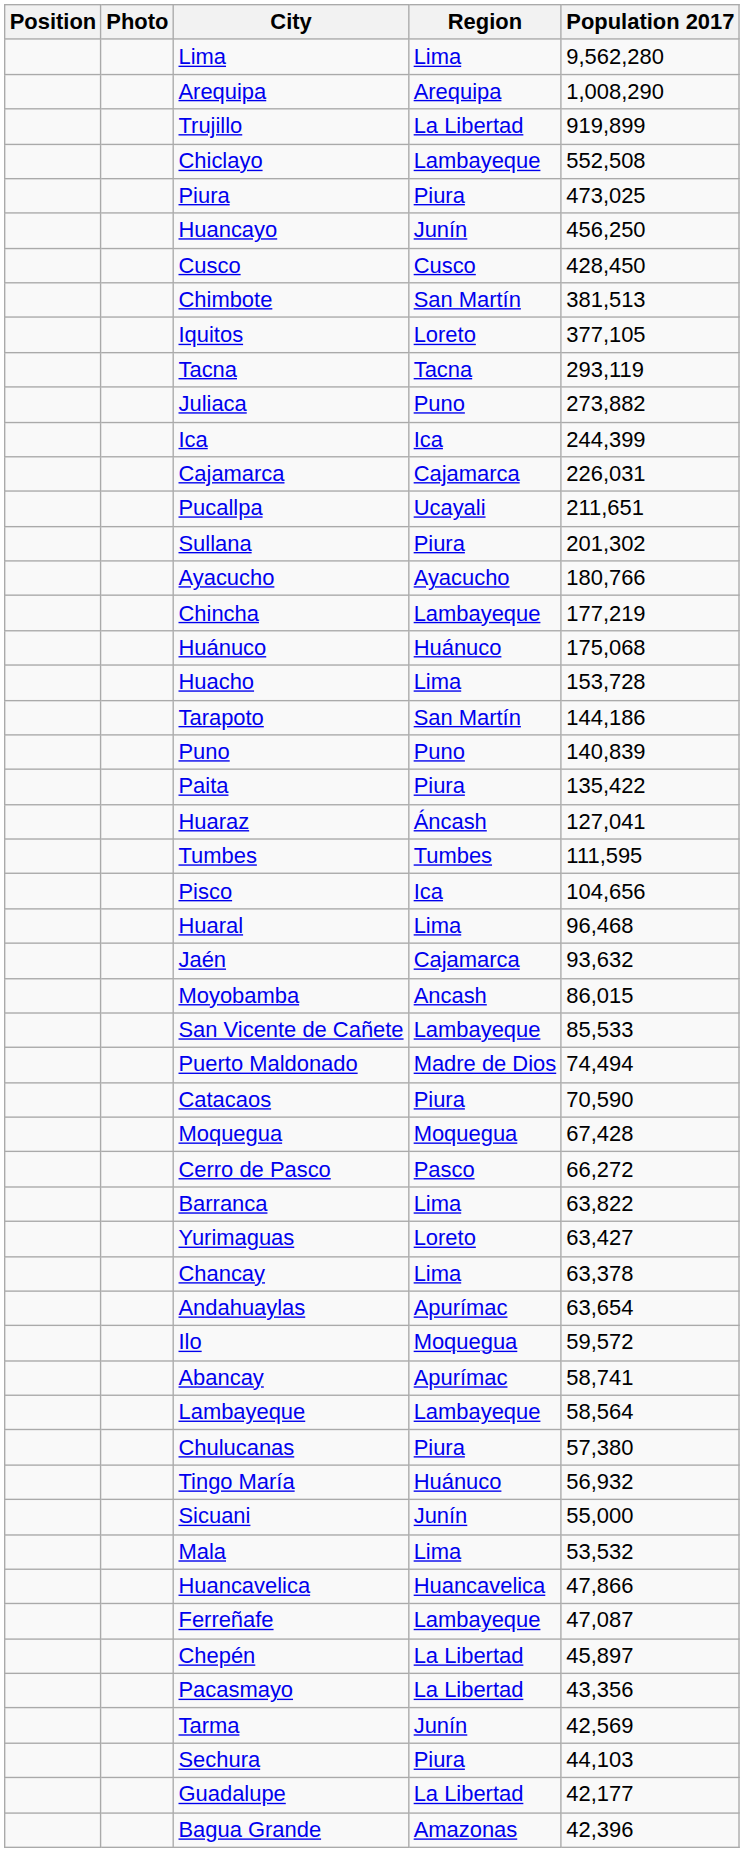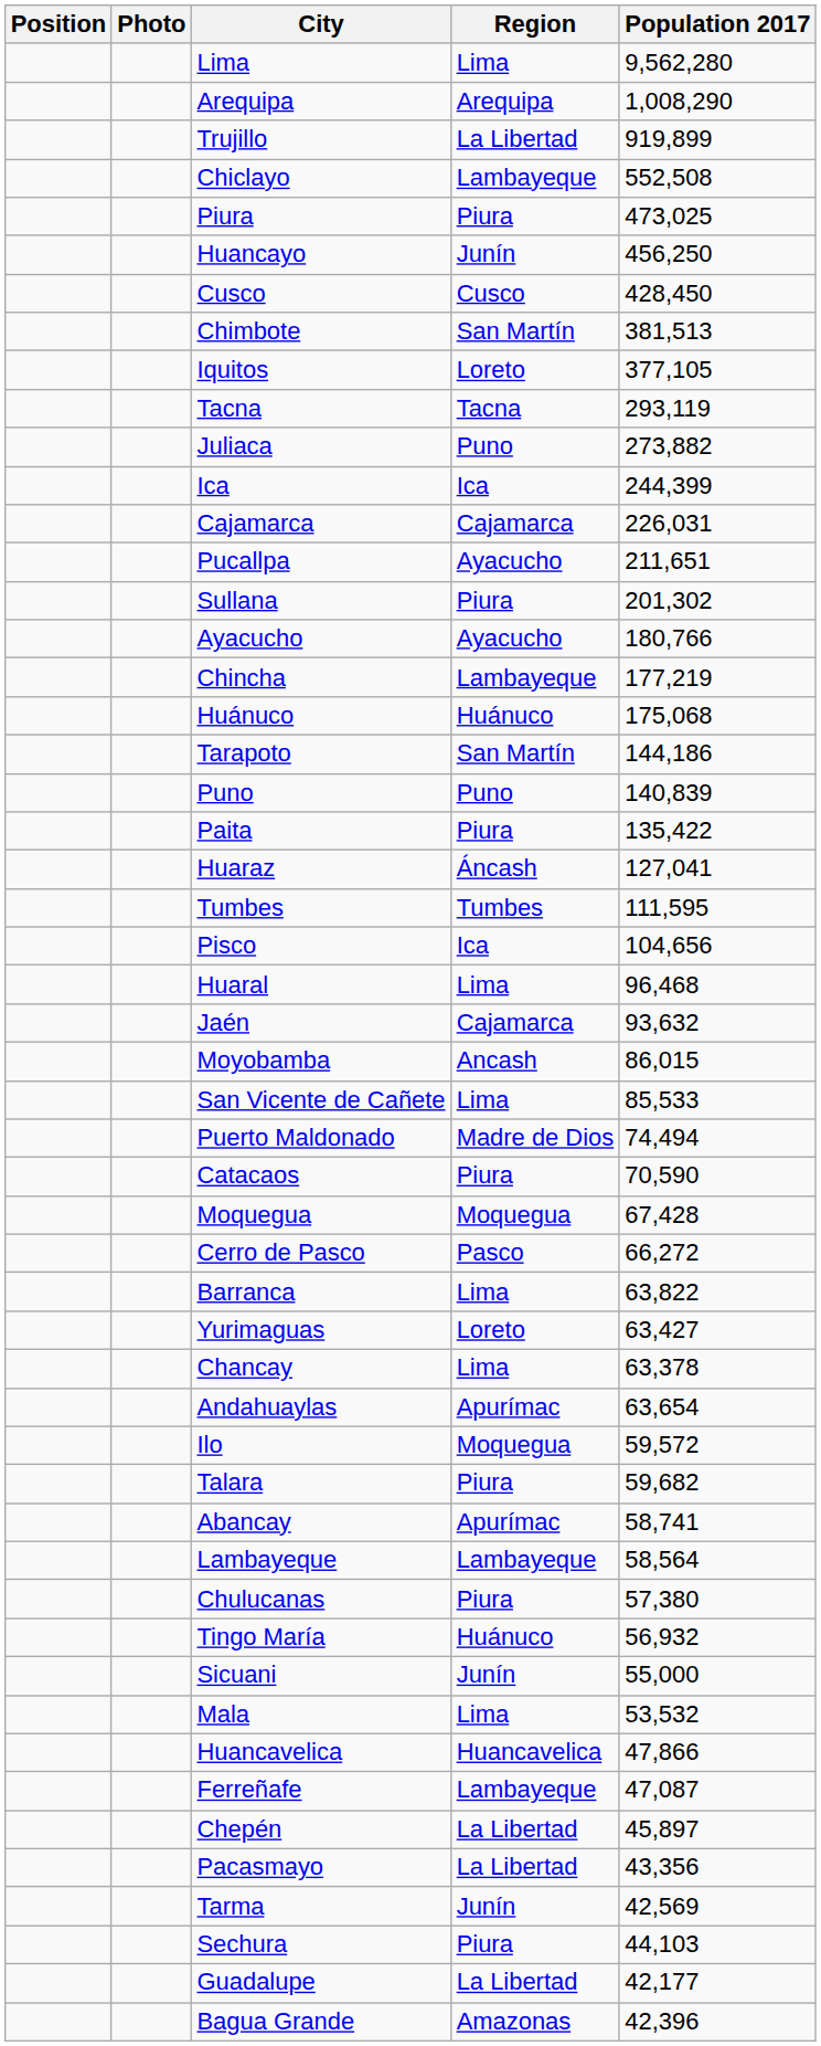Pucallpa | Region: Ucayali -> Ayacucho
- row: Huacho | Lima | 153,728
San Vicente de Cañete | Region: Lambayeque -> Lima
+ row: Talara | Piura | 59,682
